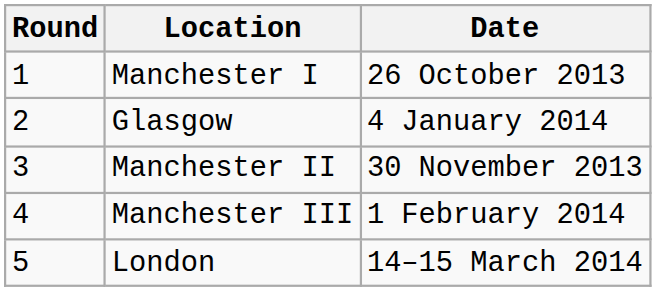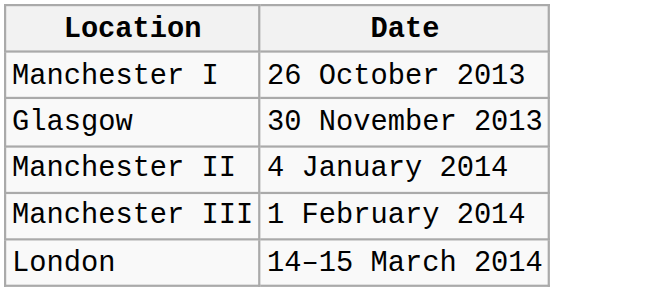- column: Round | 1 | 2 | 3 | 4 | 5
Glasgow | Date: 4 January 2014 -> 30 November 2013
Manchester II | Date: 30 November 2013 -> 4 January 2014
